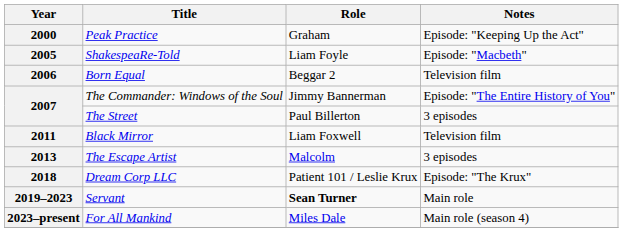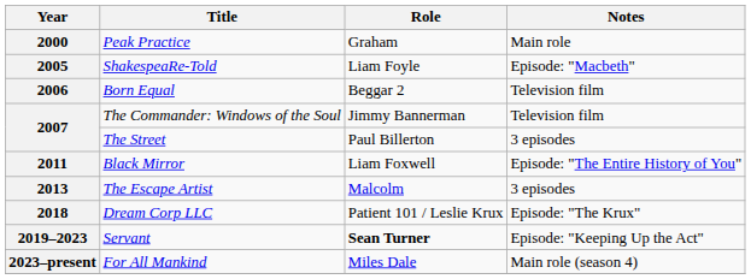2000 | Notes: Episode: "Keeping Up the Act" -> Main role
2007 / The Commander: Windows of the Soul | Notes: Episode: "The Entire History of You" -> Television film
2011 | Notes: Television film -> Episode: "The Entire History of You"
2019–2023 | Notes: Main role -> Episode: "Keeping Up the Act"
